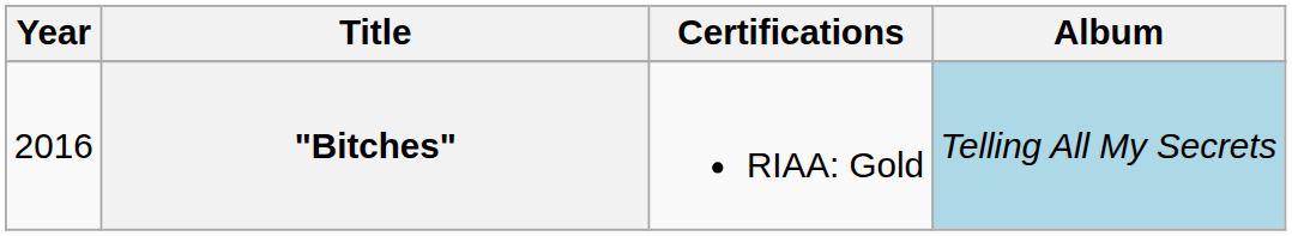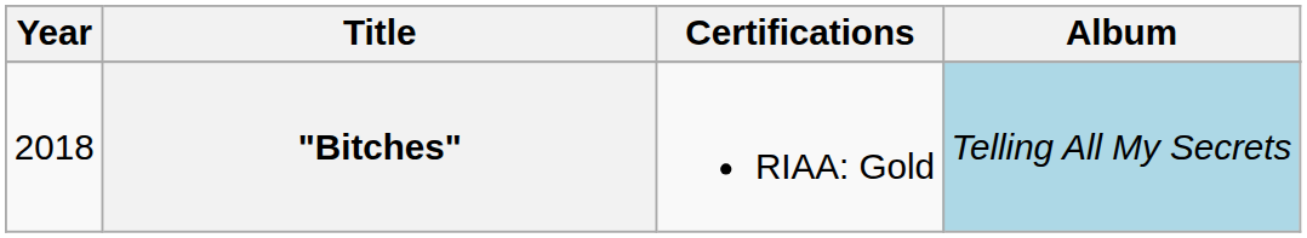"Bitches" | Year: 2016 -> 2018
